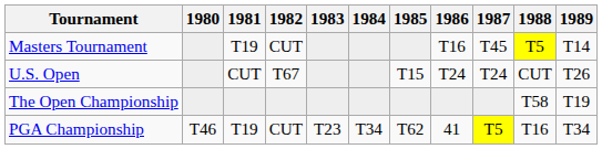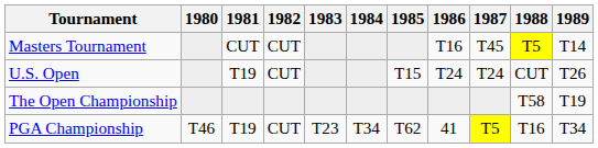Masters Tournament | 1981: T19 -> CUT
U.S. Open | 1981: CUT -> T19
U.S. Open | 1982: T67 -> CUT
